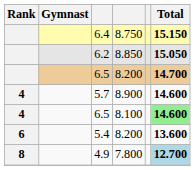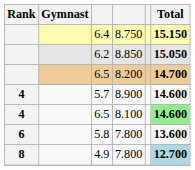- row: 6 | 5.4 | 8.200 | 13.600
+ row: 6 | 5.8 | 7.800 | 13.600
